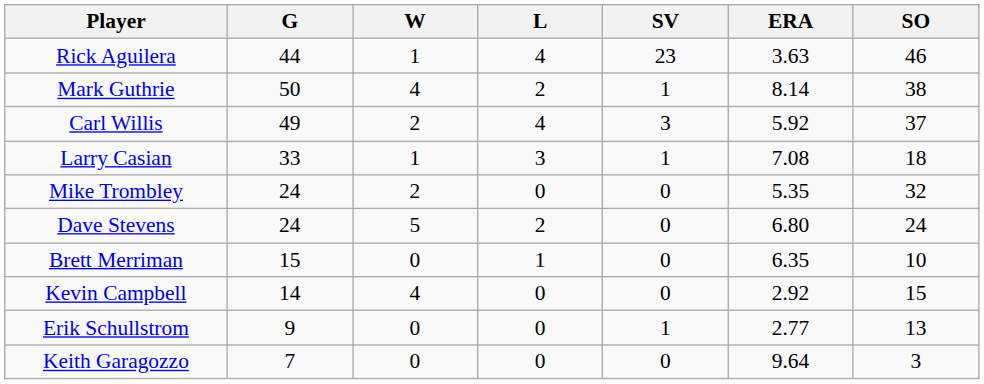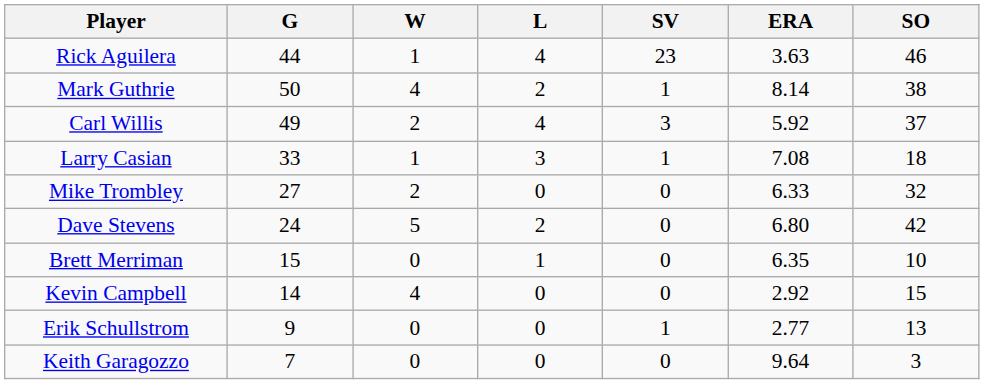Mike Trombley | G: 24 -> 27
Mike Trombley | ERA: 5.35 -> 6.33
Dave Stevens | SO: 24 -> 42
